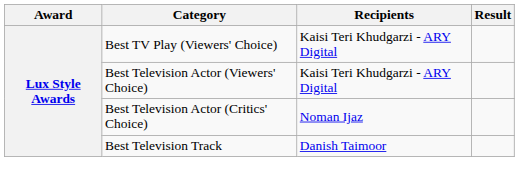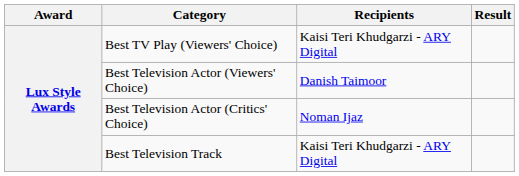Best Television Actor (Viewers' Choice) | Recipients: Kaisi Teri Khudgarzi - ARY Digital -> Danish Taimoor
Best Television Track | Recipients: Danish Taimoor -> Kaisi Teri Khudgarzi - ARY Digital
